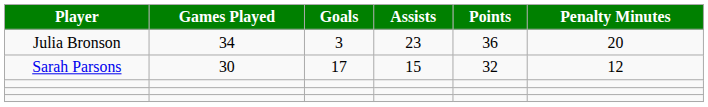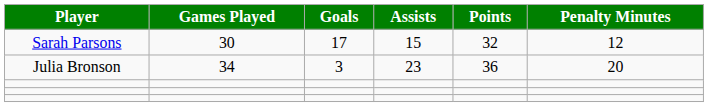rows swapped: Sarah Parsons <-> Julia Bronson
